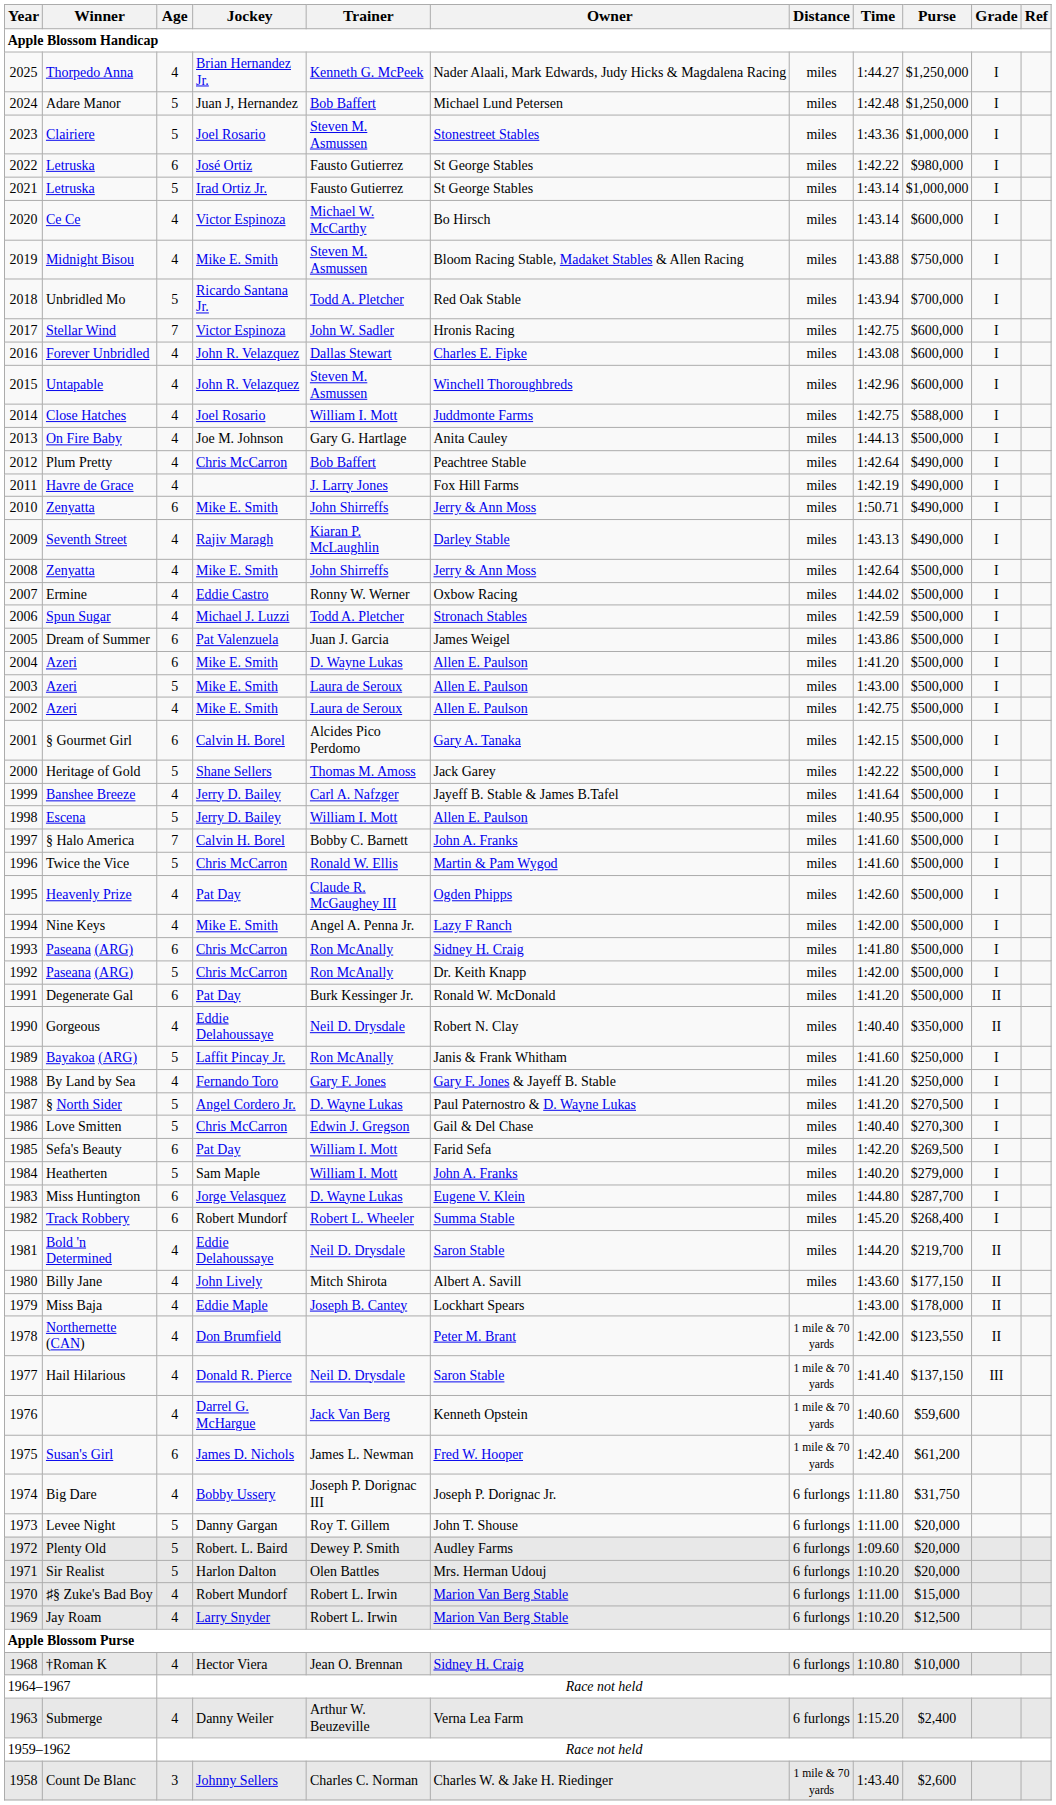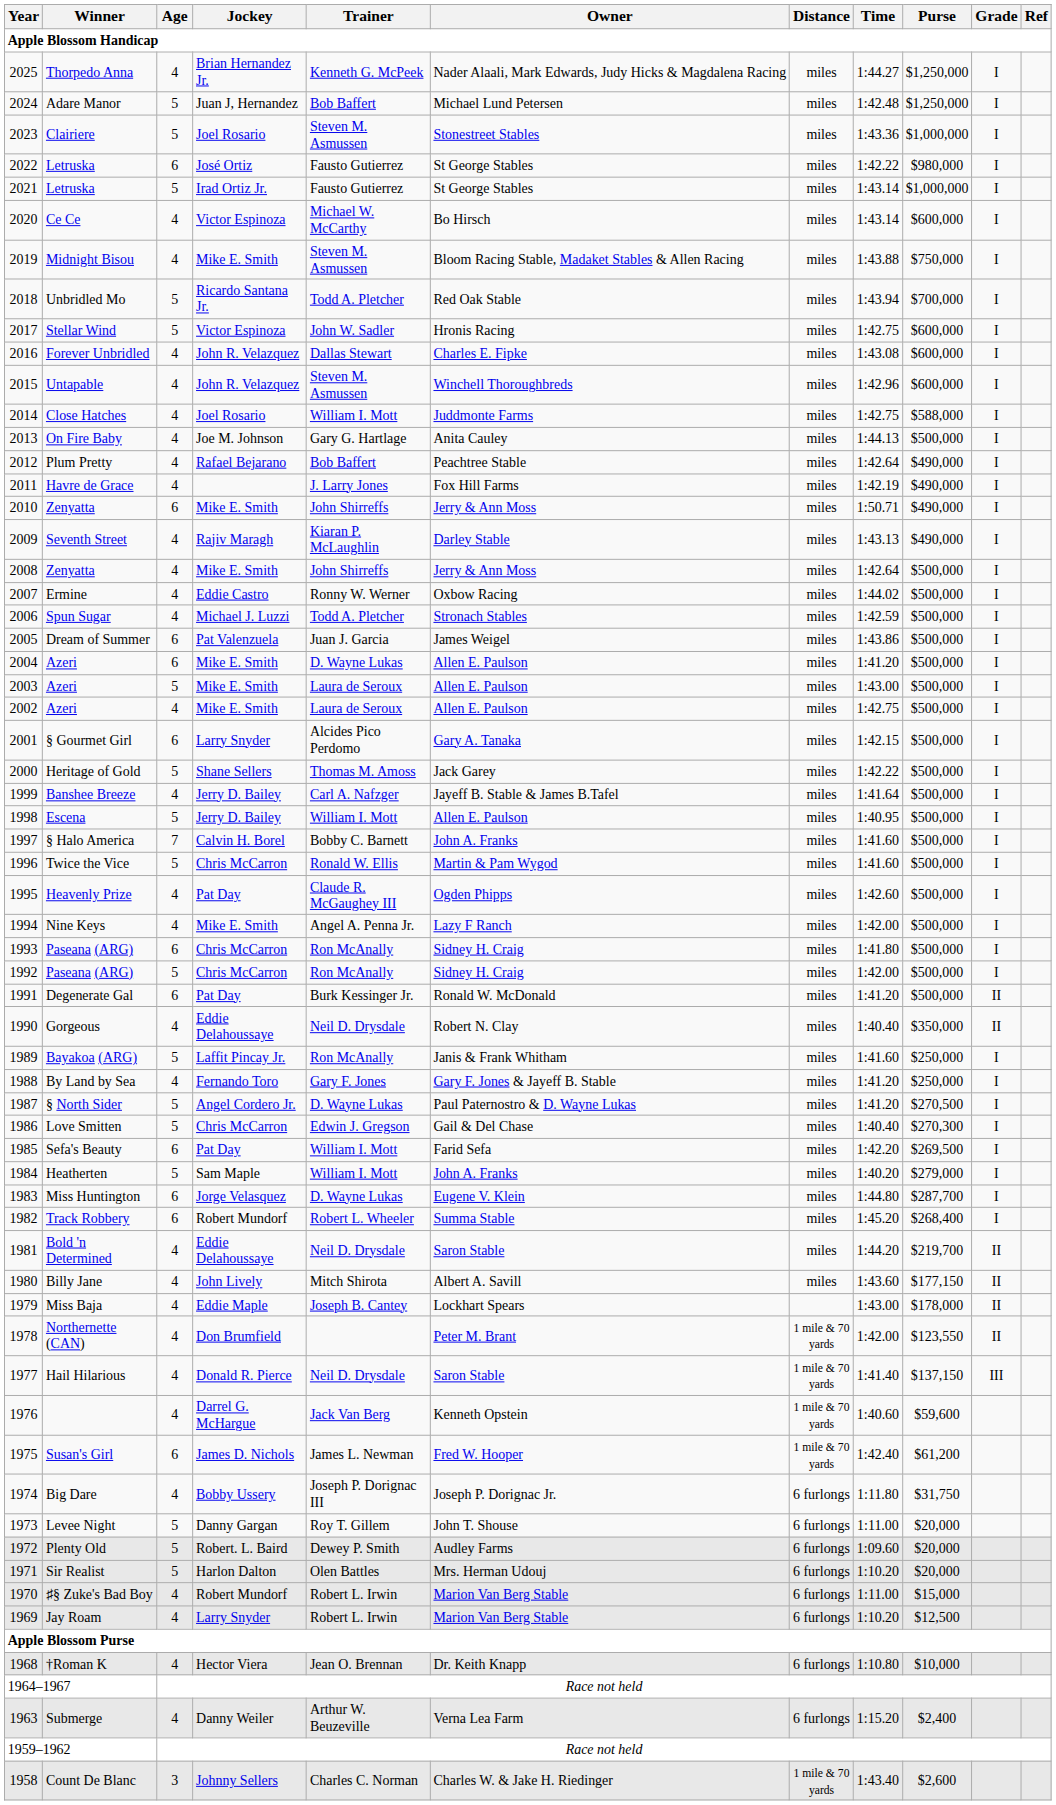Stellar Wind | Age: 7 -> 5
Plum Pretty | Jockey: Chris McCarron -> Rafael Bejarano
§ Gourmet Girl | Jockey: Calvin H. Borel -> Larry Snyder
1992 / Paseana (ARG) | Owner: Dr. Keith Knapp -> Sidney H. Craig
†Roman K | Owner: Sidney H. Craig -> Dr. Keith Knapp
